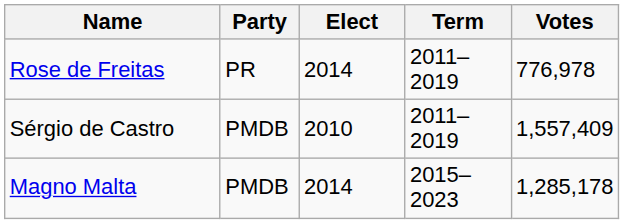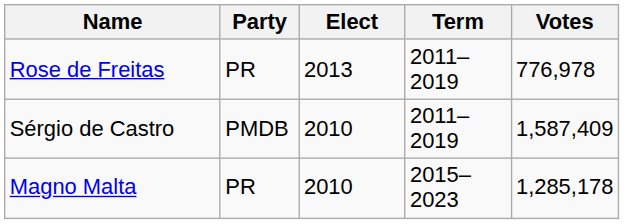Rose de Freitas | Elect: 2014 -> 2013
Sérgio de Castro | Votes: 1,557,409 -> 1,587,409
Magno Malta | Party: PMDB -> PR
Magno Malta | Elect: 2014 -> 2010
